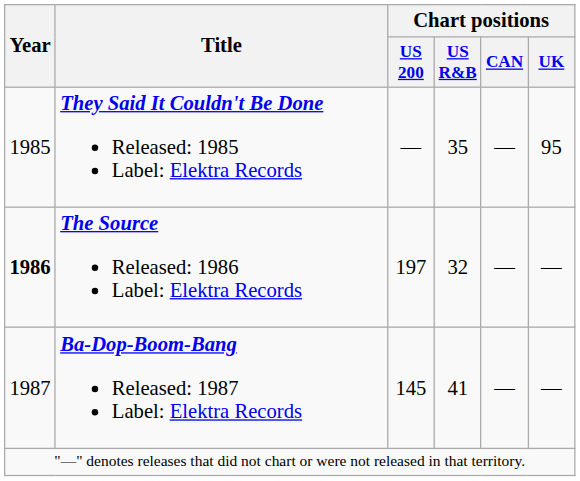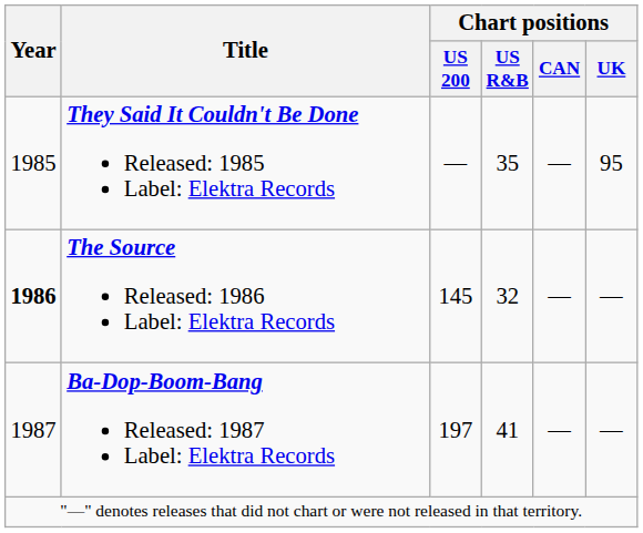The Source Released: 1986 Label: Elektra Records | Chart positions / US 200: 197 -> 145
Ba-Dop-Boom-Bang Released: 1987 Label: Elektra Records | Chart positions / US 200: 145 -> 197
